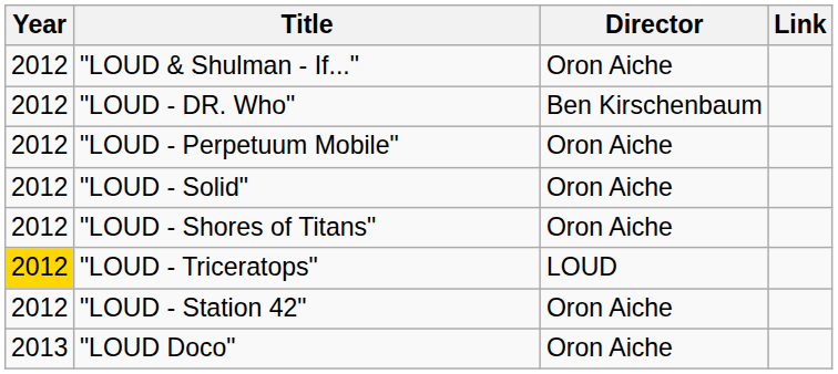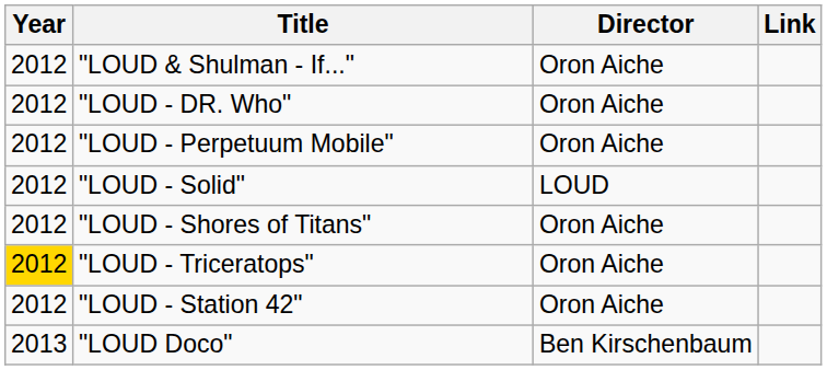"LOUD - DR. Who" | Director: Ben Kirschenbaum -> Oron Aiche
"LOUD - Solid" | Director: Oron Aiche -> LOUD
"LOUD - Triceratops" | Director: LOUD -> Oron Aiche
"LOUD Doco" | Director: Oron Aiche -> Ben Kirschenbaum
